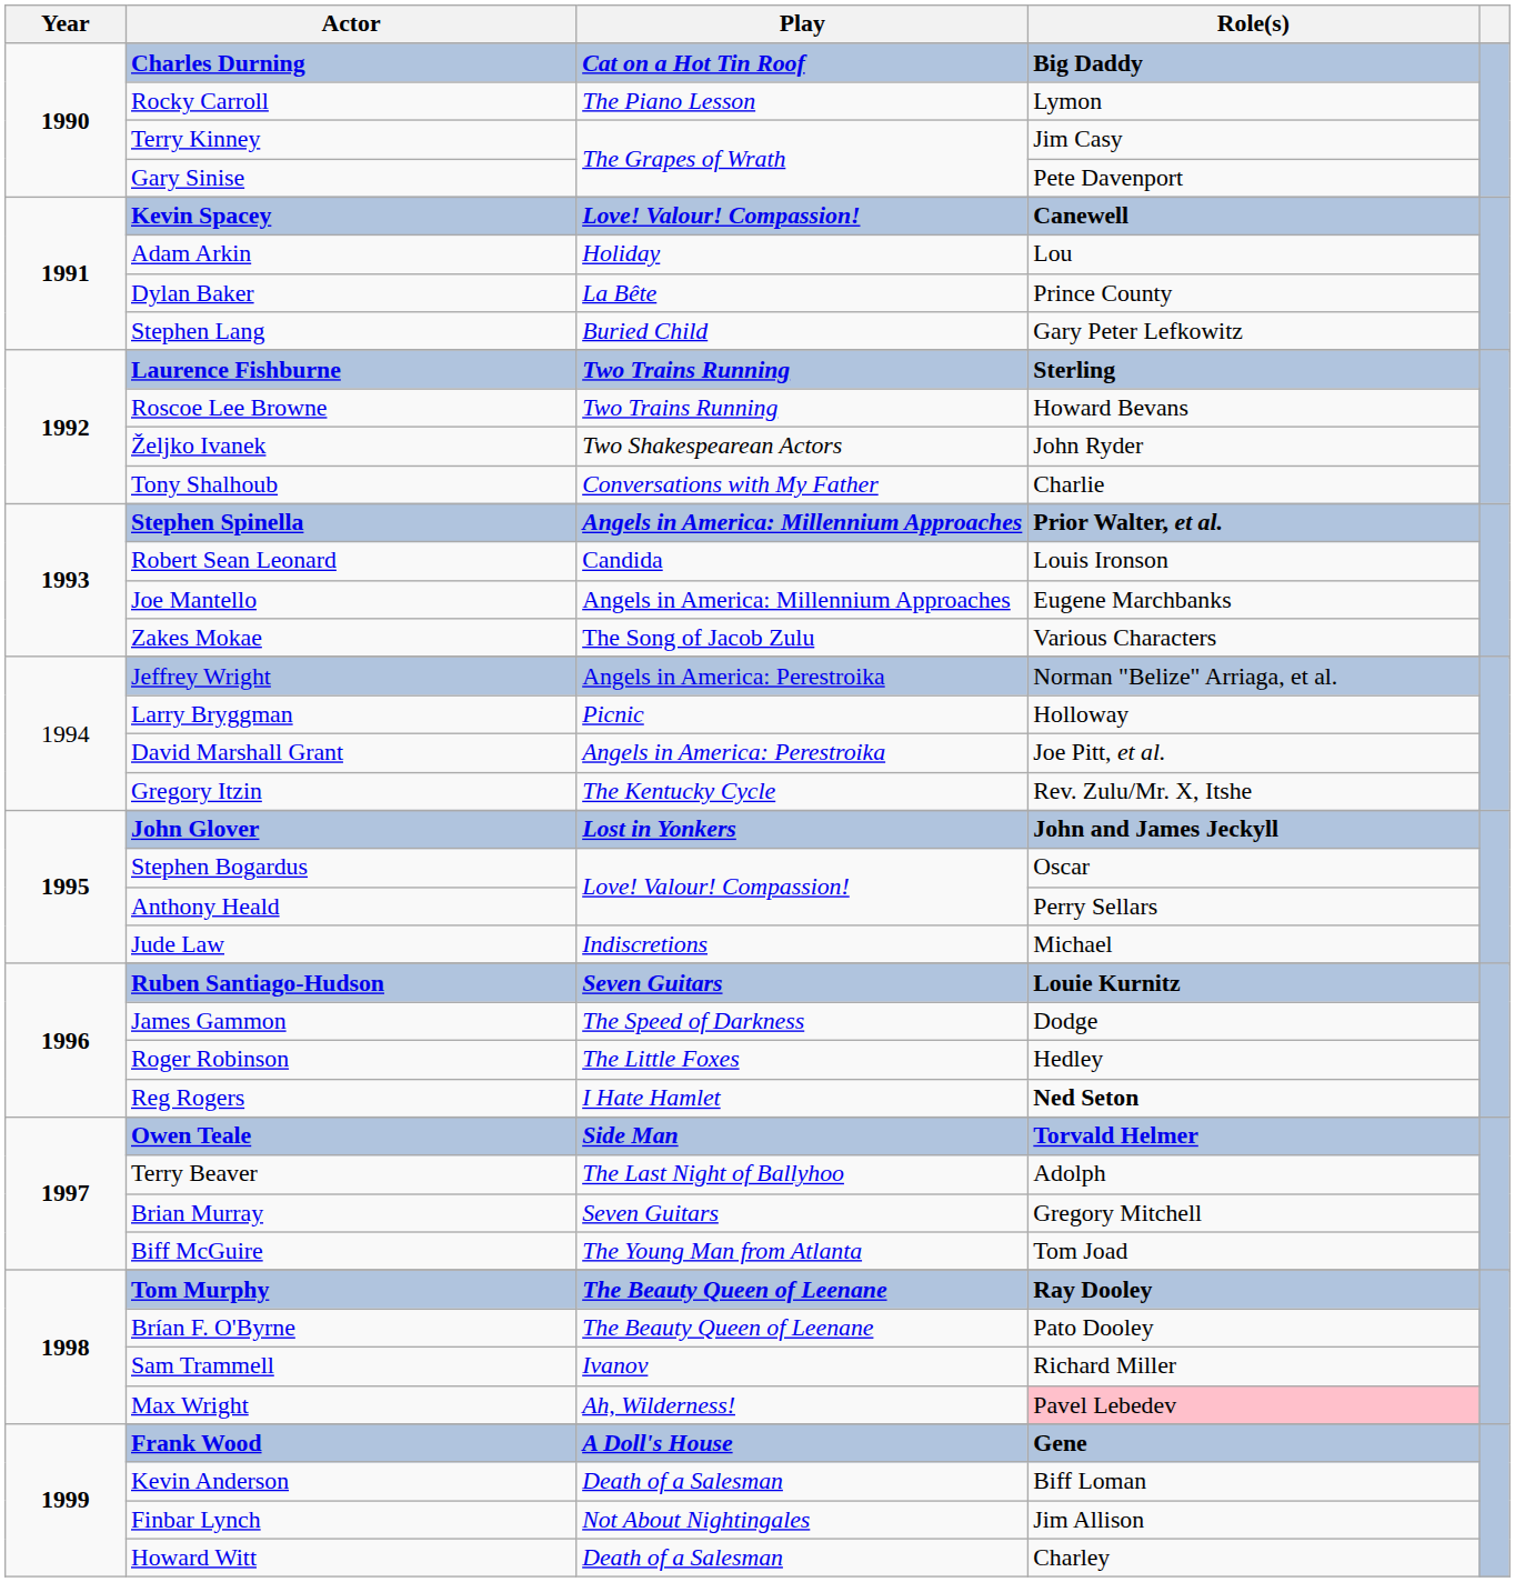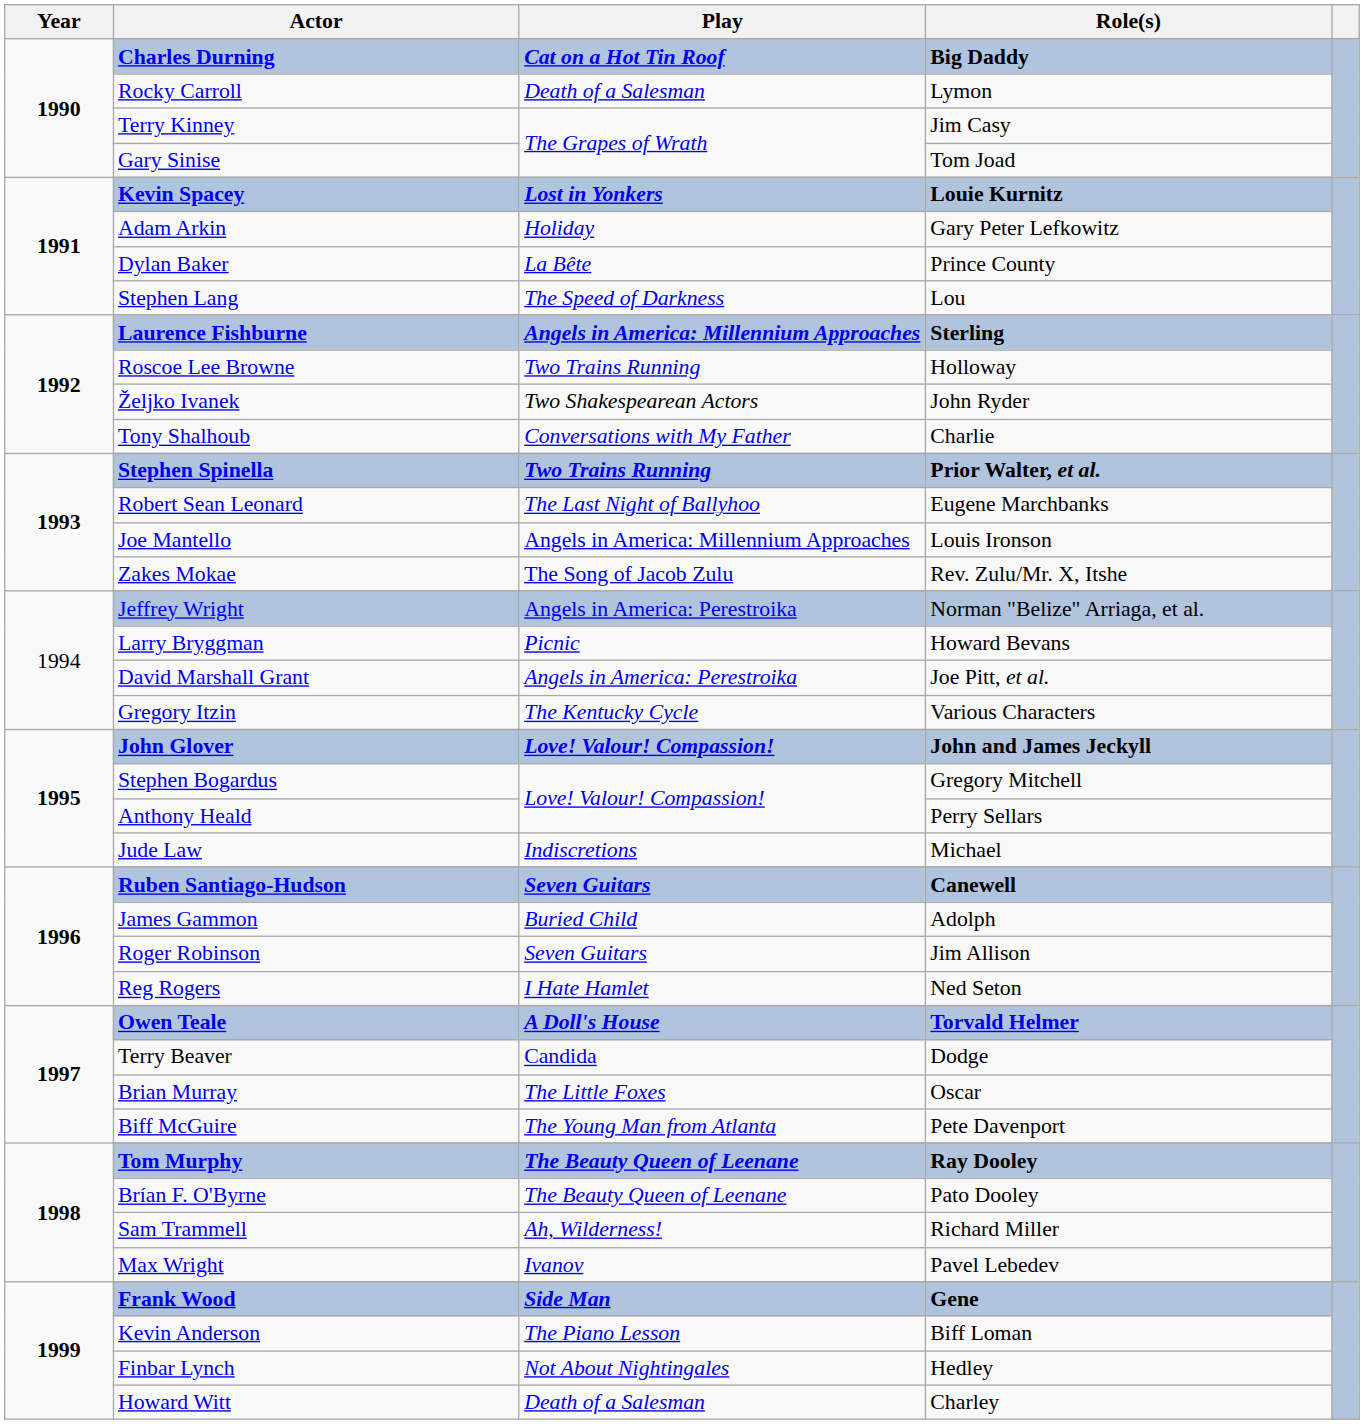Rocky Carroll | Play: The Piano Lesson -> Death of a Salesman
Gary Sinise | Role(s): Pete Davenport -> Tom Joad
Kevin Spacey | Play: Love! Valour! Compassion! -> Lost in Yonkers
Kevin Spacey | Role(s): Canewell -> Louie Kurnitz
Adam Arkin | Role(s): Lou -> Gary Peter Lefkowitz
Stephen Lang | Play: Buried Child -> The Speed of Darkness
Stephen Lang | Role(s): Gary Peter Lefkowitz -> Lou
Laurence Fishburne | Play: Two Trains Running -> Angels in America: Millennium Approaches
Roscoe Lee Browne | Role(s): Howard Bevans -> Holloway
Stephen Spinella | Play: Angels in America: Millennium Approaches -> Two Trains Running
Robert Sean Leonard | Play: Candida -> The Last Night of Ballyhoo
Robert Sean Leonard | Role(s): Louis Ironson -> Eugene Marchbanks
Joe Mantello | Role(s): Eugene Marchbanks -> Louis Ironson
Zakes Mokae | Role(s): Various Characters -> Rev. Zulu/Mr. X, Itshe
Larry Bryggman | Role(s): Holloway -> Howard Bevans
Gregory Itzin | Role(s): Rev. Zulu/Mr. X, Itshe -> Various Characters
John Glover | Play: Lost in Yonkers -> Love! Valour! Compassion!
Stephen Bogardus | Role(s): Oscar -> Gregory Mitchell
Ruben Santiago-Hudson | Role(s): Louie Kurnitz -> Canewell
James Gammon | Play: The Speed of Darkness -> Buried Child
James Gammon | Role(s): Dodge -> Adolph
Roger Robinson | Play: The Little Foxes -> Seven Guitars
Roger Robinson | Role(s): Hedley -> Jim Allison
Reg Rogers | Role(s): bold -> normal
Owen Teale | Play: Side Man -> A Doll's House
Terry Beaver | Play: The Last Night of Ballyhoo -> Candida
Terry Beaver | Role(s): Adolph -> Dodge
Brian Murray | Play: Seven Guitars -> The Little Foxes
Brian Murray | Role(s): Gregory Mitchell -> Oscar
Biff McGuire | Role(s): Tom Joad -> Pete Davenport
Sam Trammell | Play: Ivanov -> Ah, Wilderness!
Max Wright | Play: Ah, Wilderness! -> Ivanov
Max Wright | Role(s): pink background -> no background
Frank Wood | Play: A Doll's House -> Side Man
Kevin Anderson | Play: Death of a Salesman -> The Piano Lesson
Finbar Lynch | Role(s): Jim Allison -> Hedley
